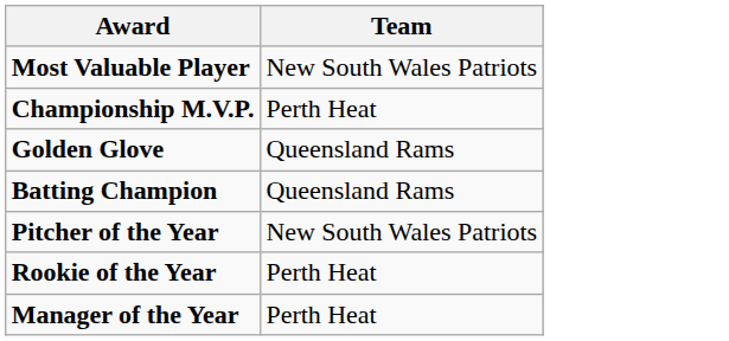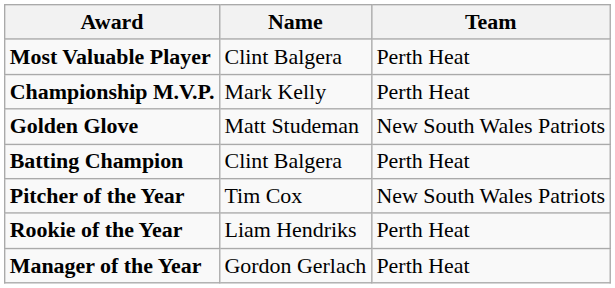+ column: Name | Clint Balgera | Mark Kelly | Matt Studeman | Clint Balgera | Tim Cox | Liam Hendriks | Gordon Gerlach
Most Valuable Player | Team: New South Wales Patriots -> Perth Heat
Golden Glove | Team: Queensland Rams -> New South Wales Patriots
Batting Champion | Team: Queensland Rams -> Perth Heat
